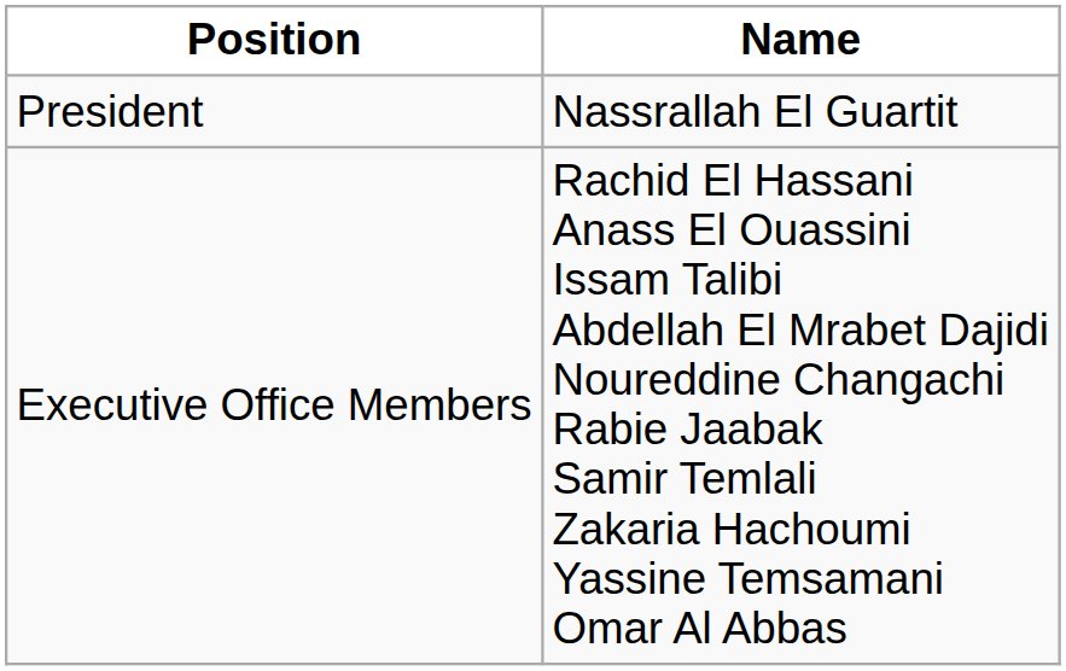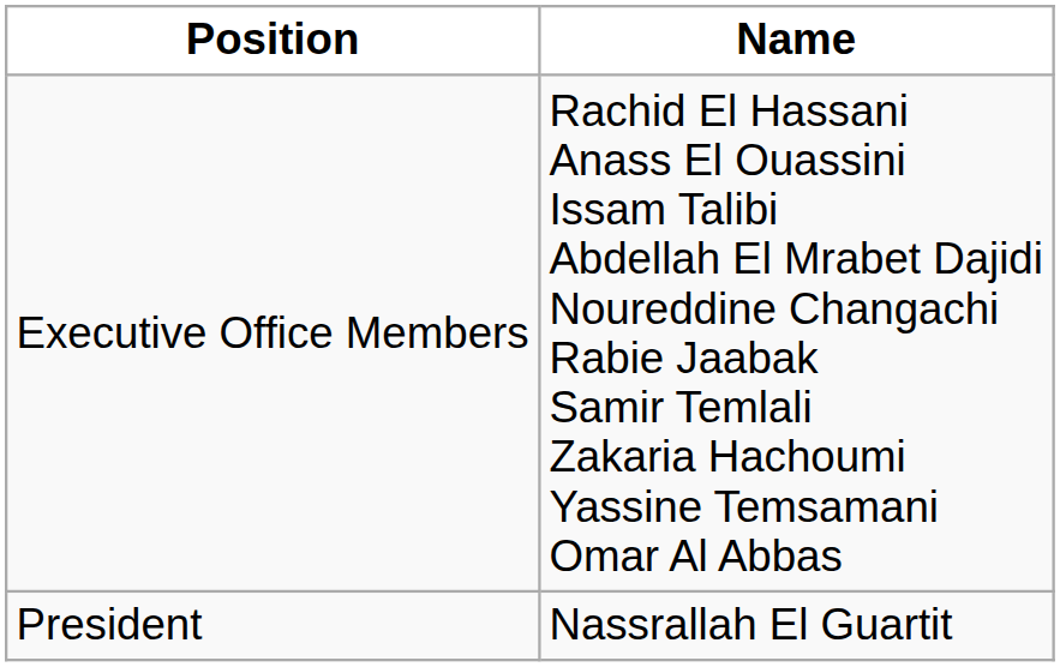rows swapped: President <-> Executive Office Members
